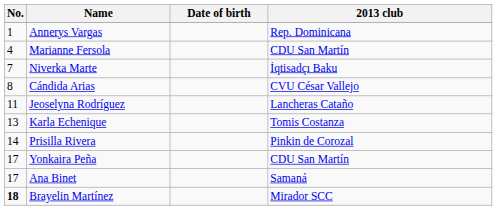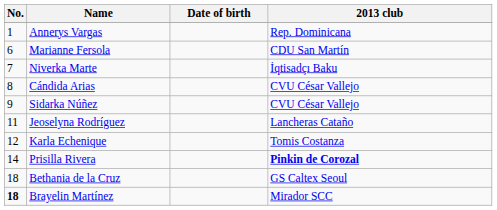Marianne Fersola | No.: 4 -> 6
+ row: 9 | Sidarka Núñez | CVU César Vallejo
Karla Echenique | No.: 13 -> 12
Prisilla Rivera | 2013 club: normal -> bold
- row: 17 | Yonkaira Peña | CDU San Martín
+ row: 18 | Bethania de la Cruz | GS Caltex Seoul
- row: 17 | Ana Binet | Samaná
